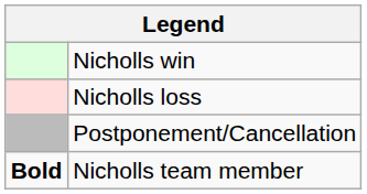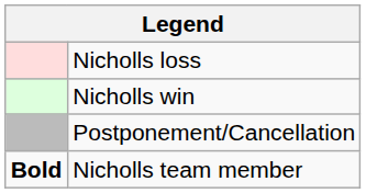rows swapped: Nicholls win <-> Nicholls loss
